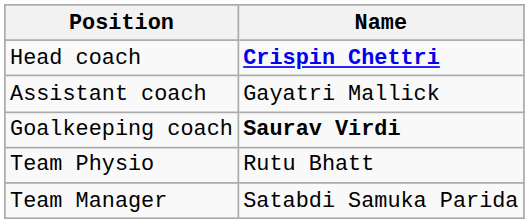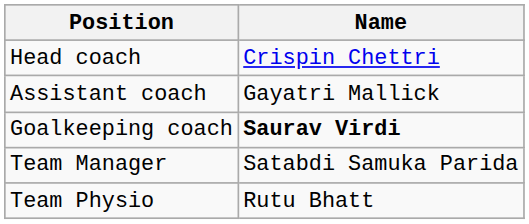Head coach | Name: bold -> normal
rows swapped: Team Manager <-> Team Physio
